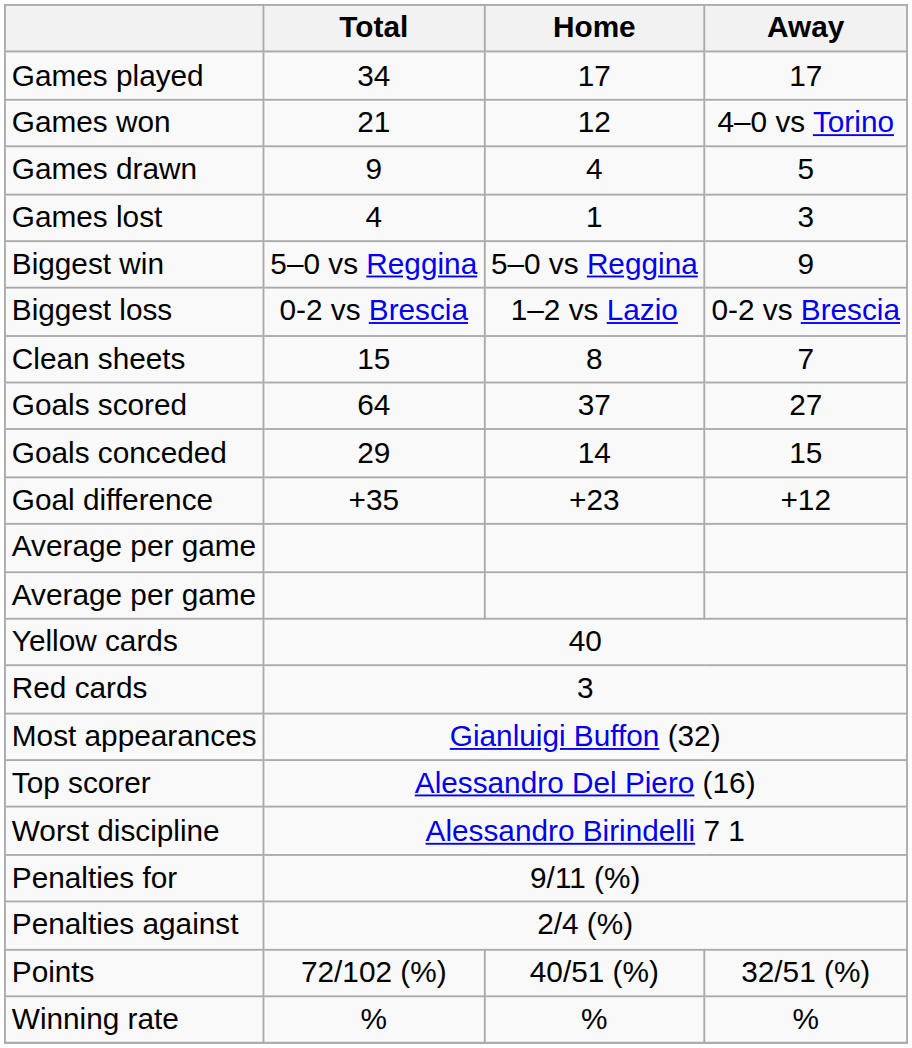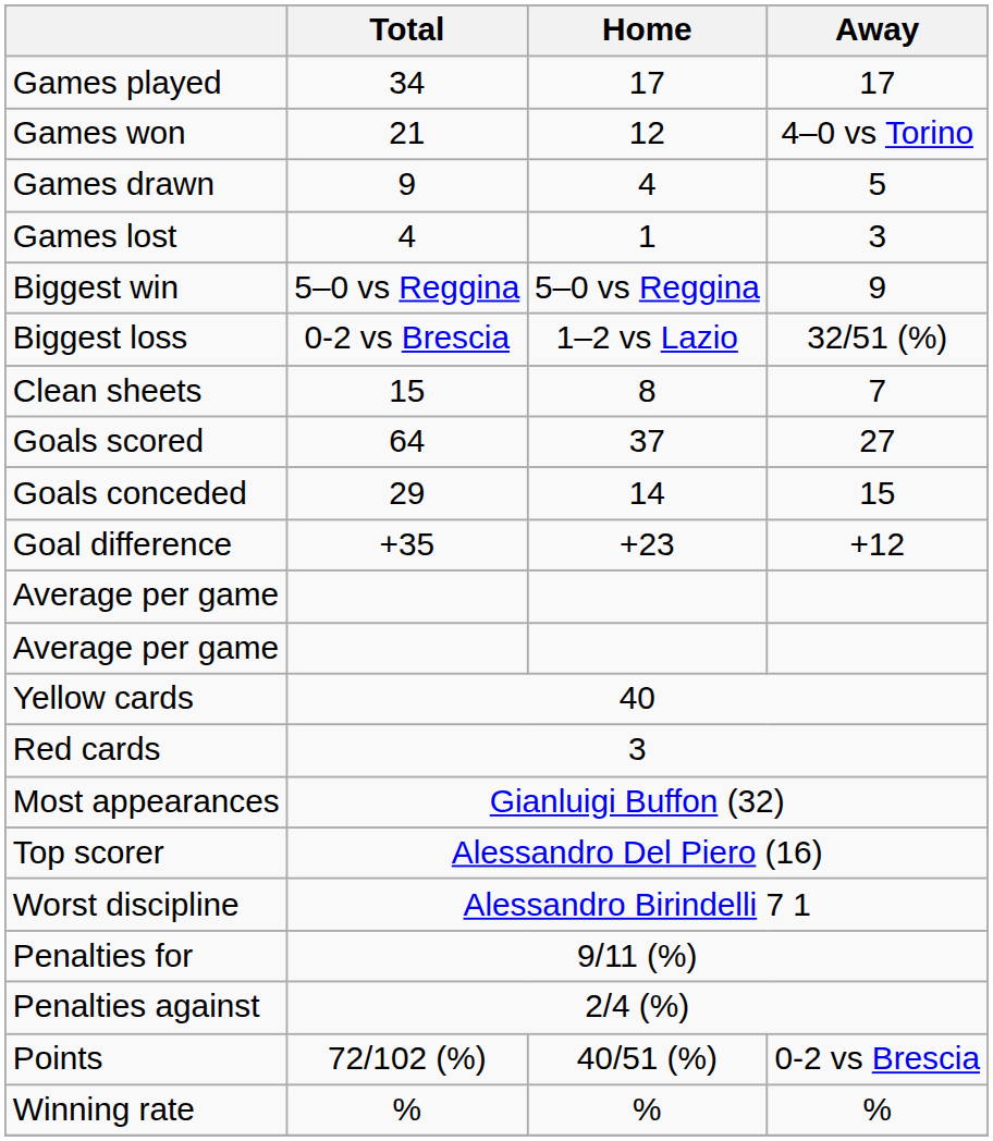Biggest loss | Away: 0-2 vs Brescia -> 32/51 (%)
Points | Away: 32/51 (%) -> 0-2 vs Brescia
